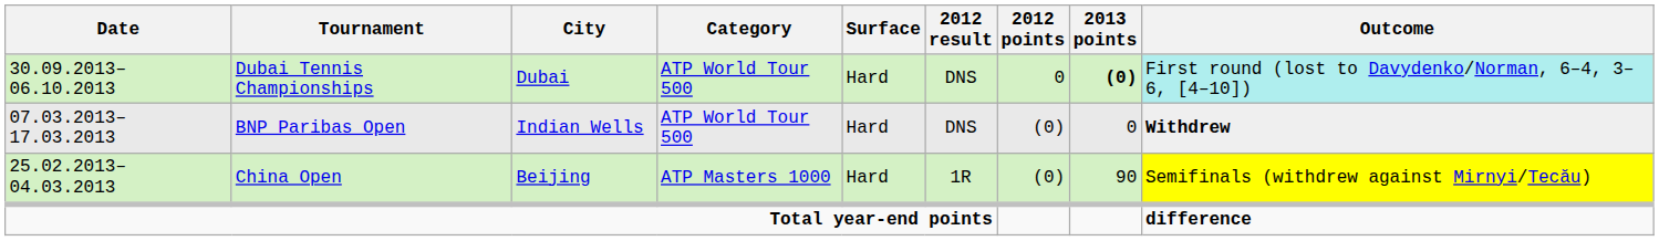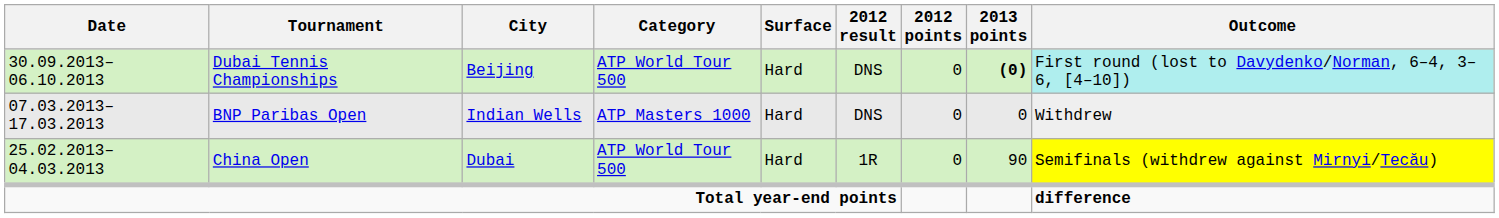Dubai Tennis Championships | City: Dubai -> Beijing
BNP Paribas Open | Category: ATP World Tour 500 -> ATP Masters 1000
BNP Paribas Open | 2012 points: (0) -> 0
BNP Paribas Open | Outcome: bold -> normal
China Open | City: Beijing -> Dubai
China Open | Category: ATP Masters 1000 -> ATP World Tour 500
China Open | 2012 points: (0) -> 0
